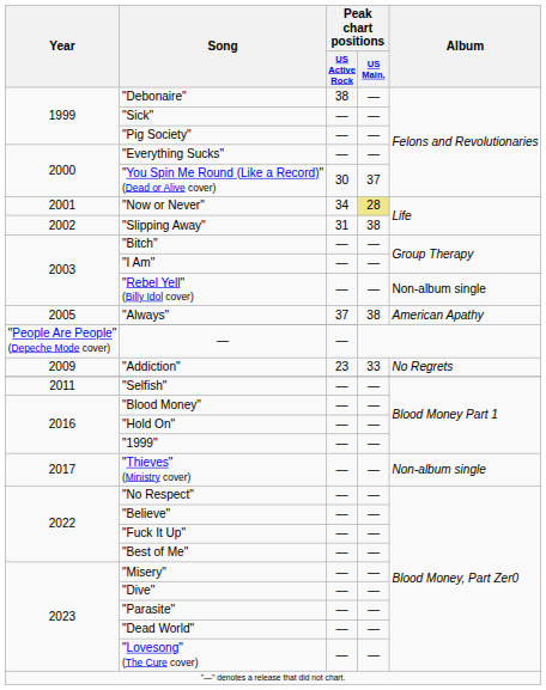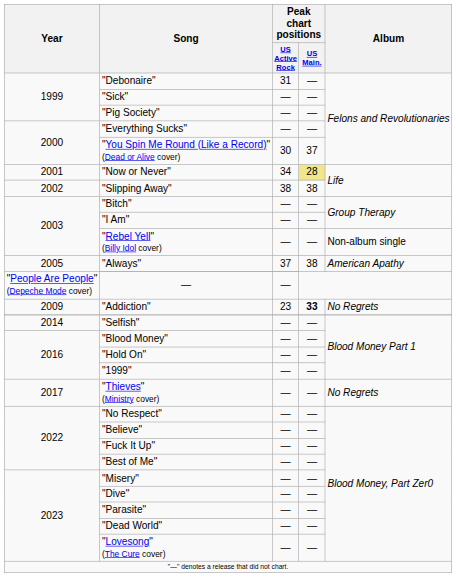"Debonaire" | Peak chart positions / US Active Rock: 38 -> 31
"Slipping Away" | Peak chart positions / US Active Rock: 31 -> 38
"Addiction" | Peak chart positions / US Main.: normal -> bold
"Selfish" | Year: 2011 -> 2014
"Thieves" (Ministry cover) | Album: Non-album single -> No Regrets
